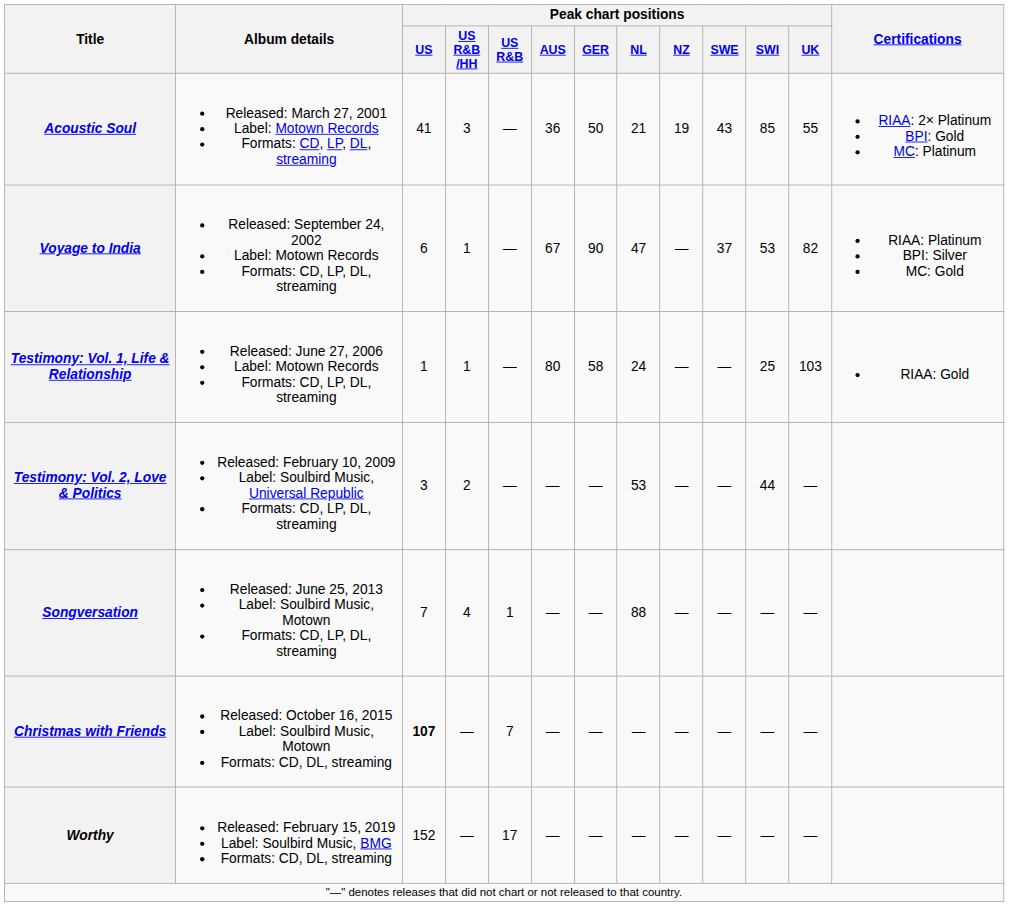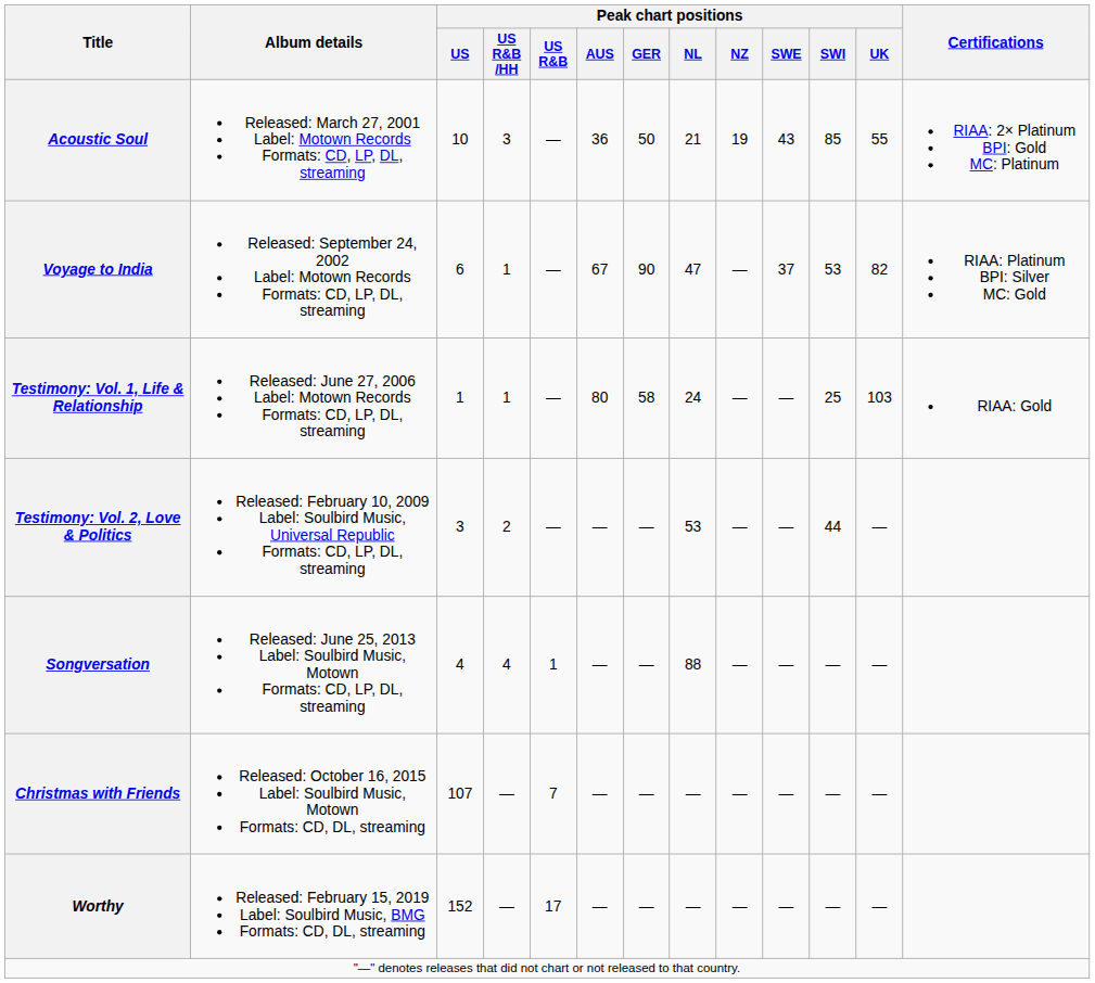Acoustic Soul | Peak chart positions / US: 41 -> 10
Songversation | Peak chart positions / US: 7 -> 4
Christmas with Friends | Peak chart positions / US: bold -> normal
